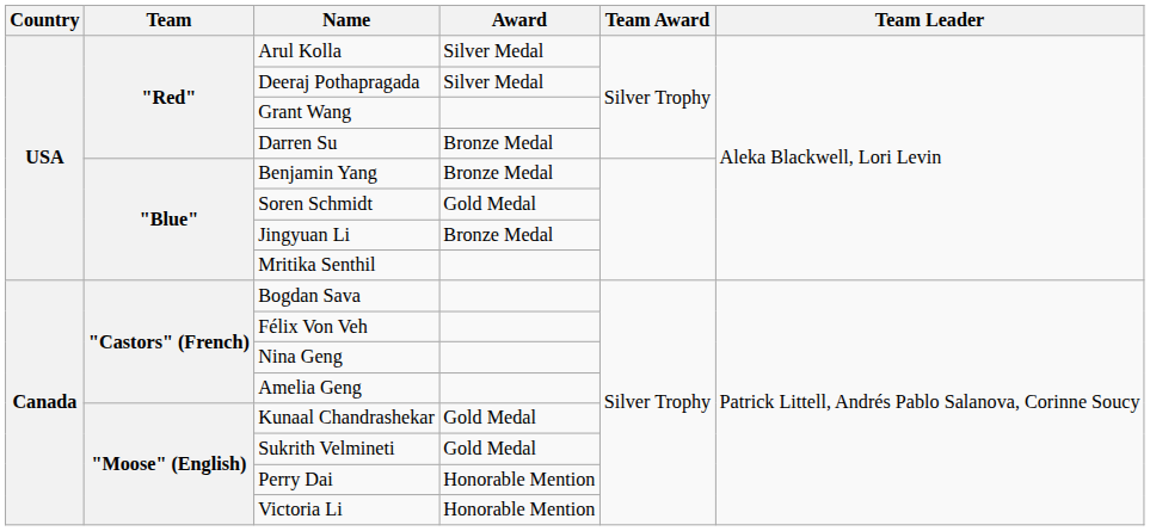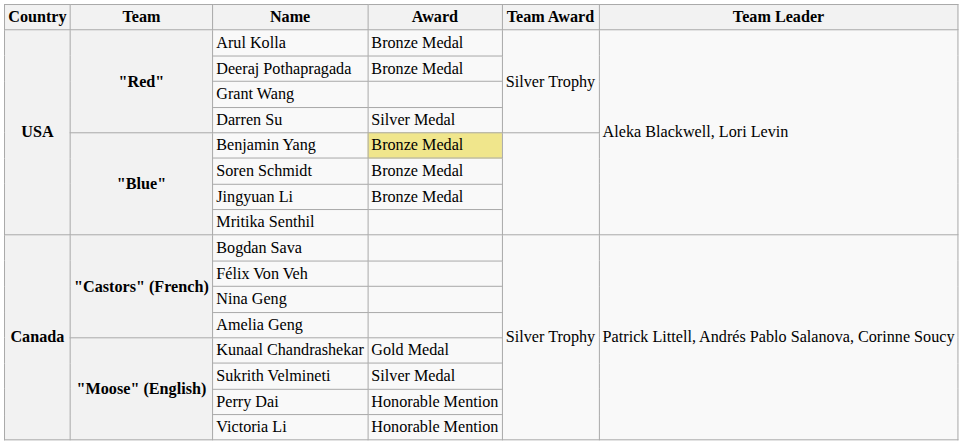Arul Kolla | Award: Silver Medal -> Bronze Medal
Deeraj Pothapragada | Award: Silver Medal -> Bronze Medal
Darren Su | Award: Bronze Medal -> Silver Medal
Benjamin Yang | Award: no background -> khaki background
Soren Schmidt | Award: Gold Medal -> Bronze Medal
Sukrith Velmineti | Award: Gold Medal -> Silver Medal
